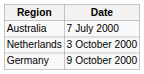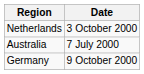rows swapped: Australia <-> Netherlands
